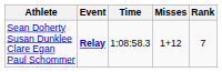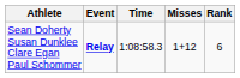Sean Doherty Susan Dunklee Clare Egan Paul Schommer | Rank: 7 -> 6
